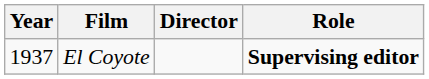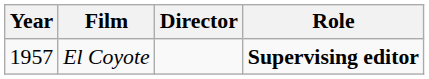El Coyote | Year: 1937 -> 1957
